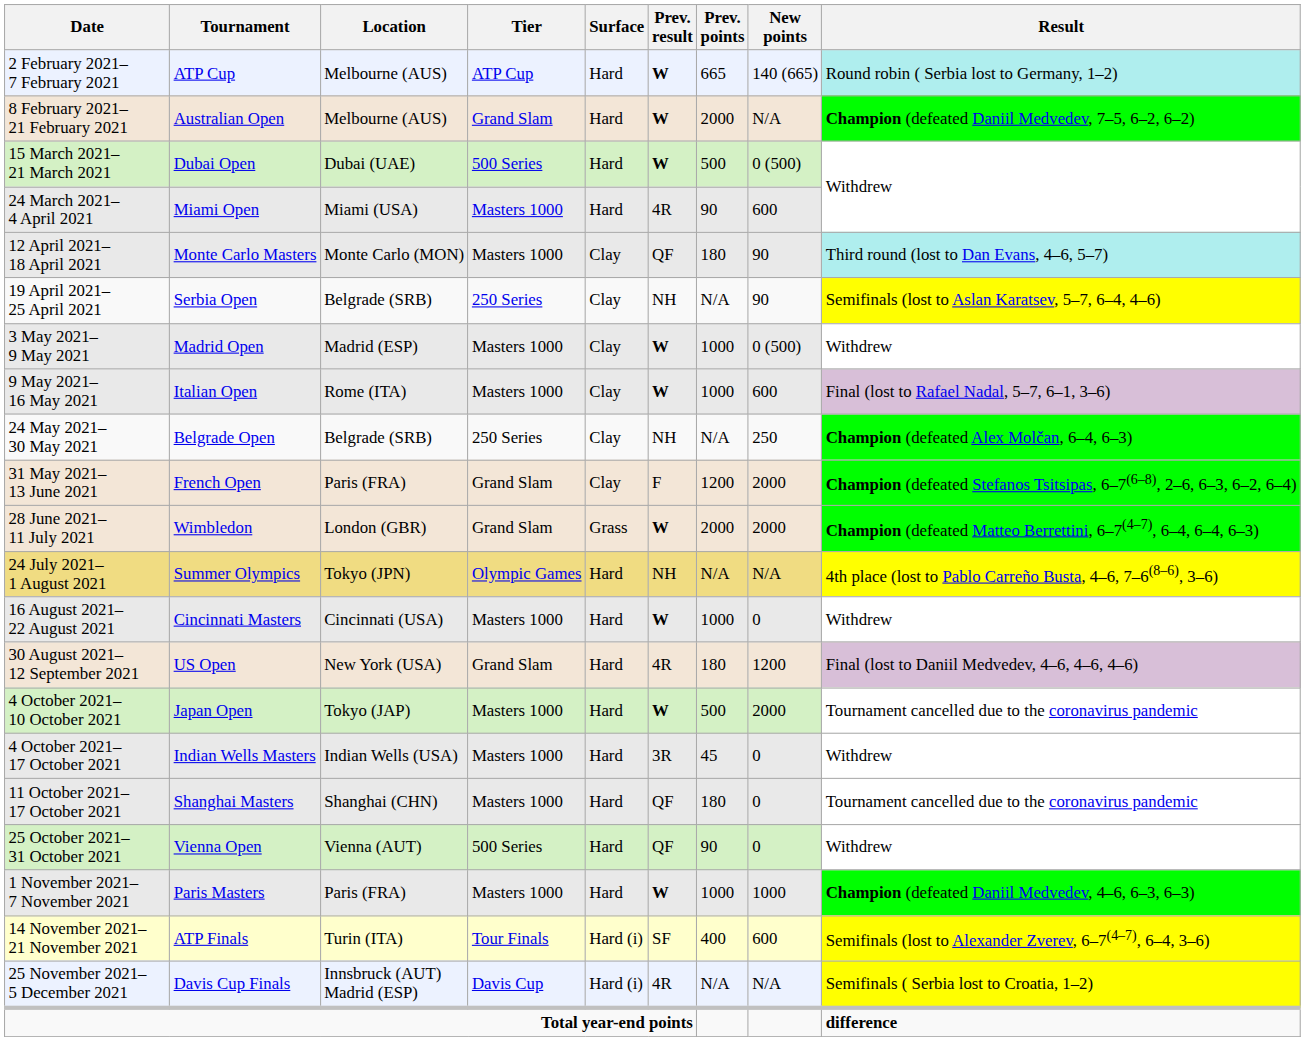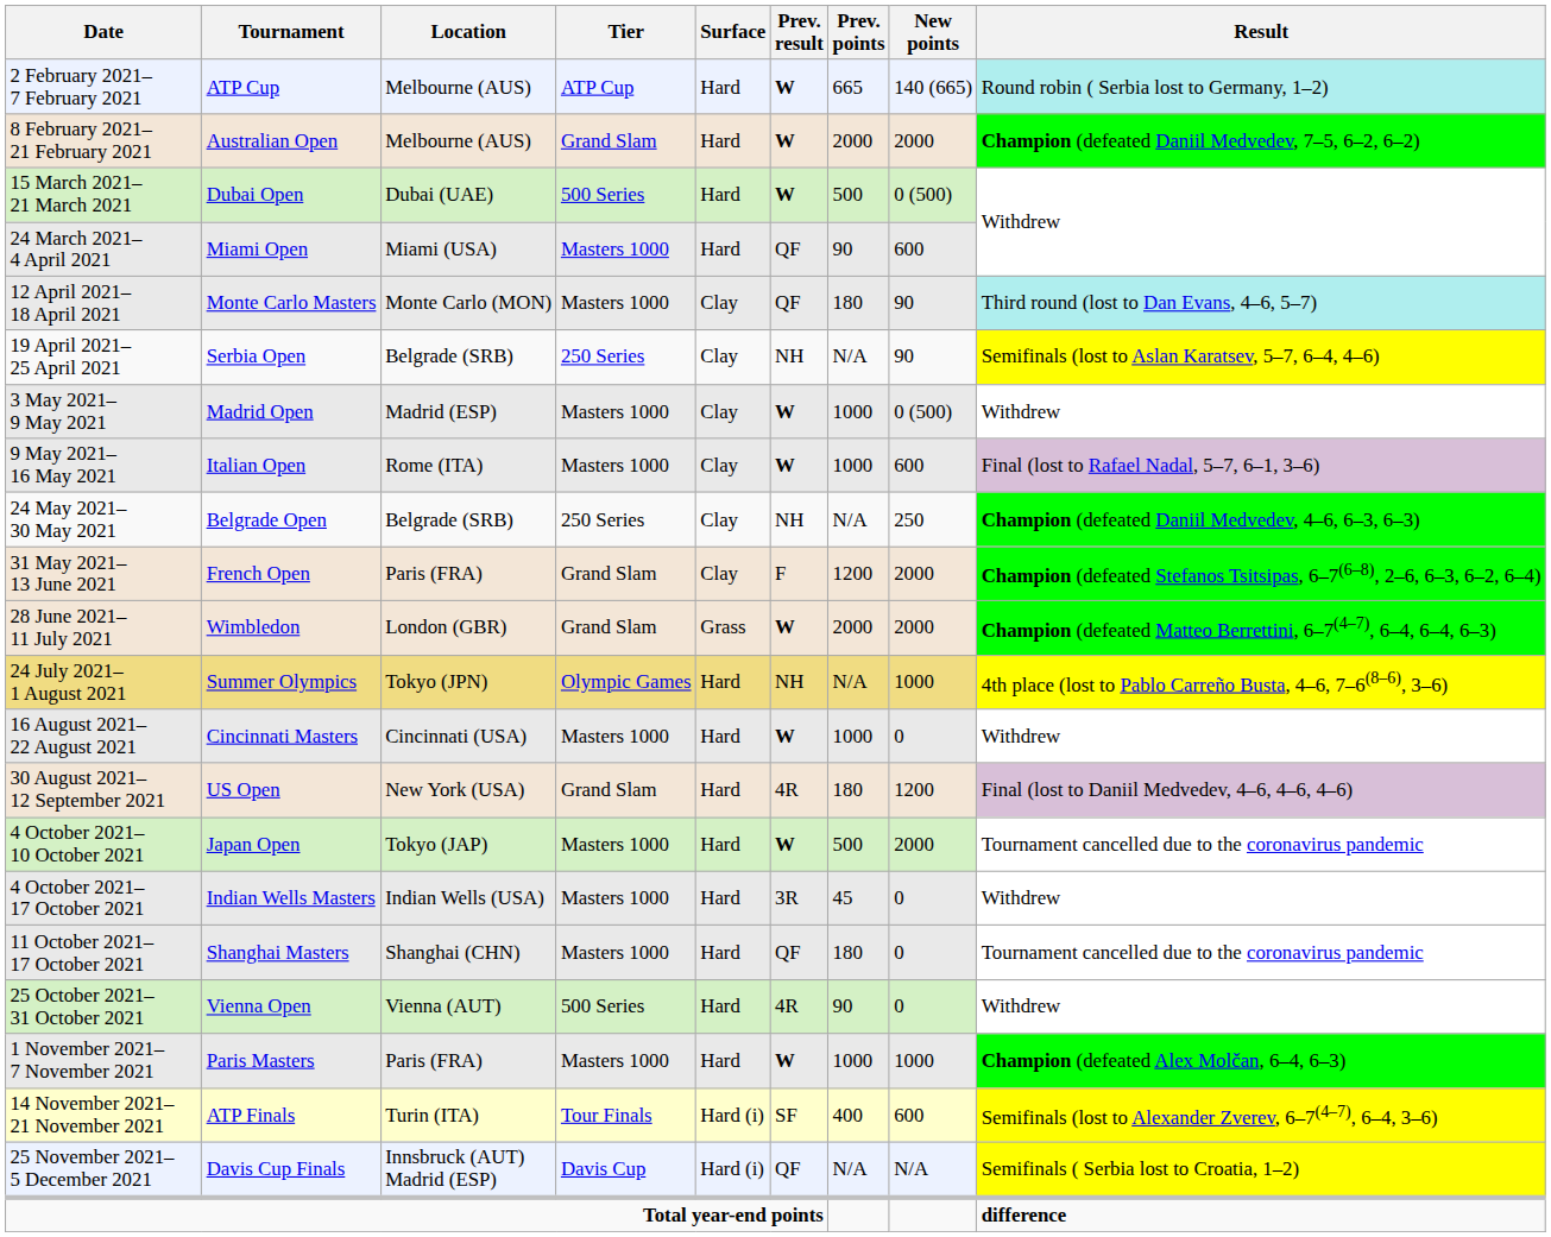8 February 2021– 21 February 2021 | New points: N/A -> 2000
24 March 2021– 4 April 2021 | Prev. result: 4R -> QF
24 May 2021– 30 May 2021 | Result: Champion (defeated Alex Molčan, 6–4, 6–3) -> Champion (defeated Daniil Medvedev, 4–6, 6–3, 6–3)
24 July 2021– 1 August 2021 | New points: N/A -> 1000
25 October 2021– 31 October 2021 | Prev. result: QF -> 4R
1 November 2021– 7 November 2021 | Result: Champion (defeated Daniil Medvedev, 4–6, 6–3, 6–3) -> Champion (defeated Alex Molčan, 6–4, 6–3)
25 November 2021– 5 December 2021 | Prev. result: 4R -> QF
